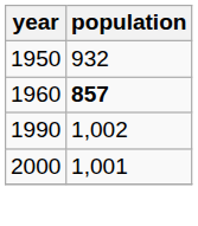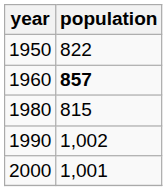1950 | population: 932 -> 822
+ row: 1980 | 815
